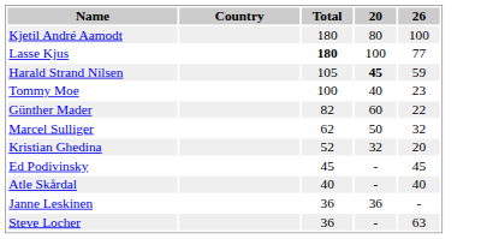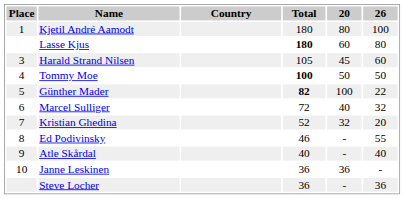+ column: Place | 1 | 3 | 4 | 5 | 6 | 7 | 8 | 9 | 10
Lasse Kjus | 20: 100 -> 60
Lasse Kjus | 26: 77 -> 80
Harald Strand Nilsen | 20: bold -> normal
Harald Strand Nilsen | 26: 59 -> 60
Tommy Moe | Total: normal -> bold
Tommy Moe | 20: 40 -> 50
Tommy Moe | 26: 23 -> 50
Günther Mader | Total: normal -> bold
Günther Mader | 20: 60 -> 100
Marcel Sulliger | Total: 62 -> 72
Marcel Sulliger | 20: 50 -> 40
Ed Podivinsky | Total: 45 -> 46
Ed Podivinsky | 26: 45 -> 55
Steve Locher | 26: 63 -> 36
